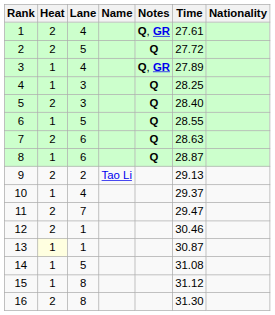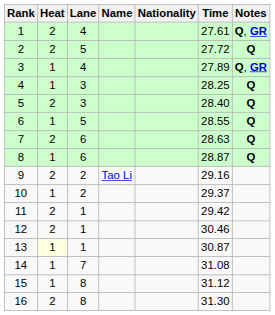columns swapped: Nationality <-> Notes
9 | Time: 29.13 -> 29.16
10 | Lane: 4 -> 2
11 | Lane: 7 -> 1
11 | Time: 29.47 -> 29.42
14 | Lane: 5 -> 7
